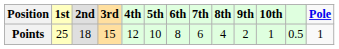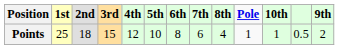columns swapped: 9th <-> Pole
